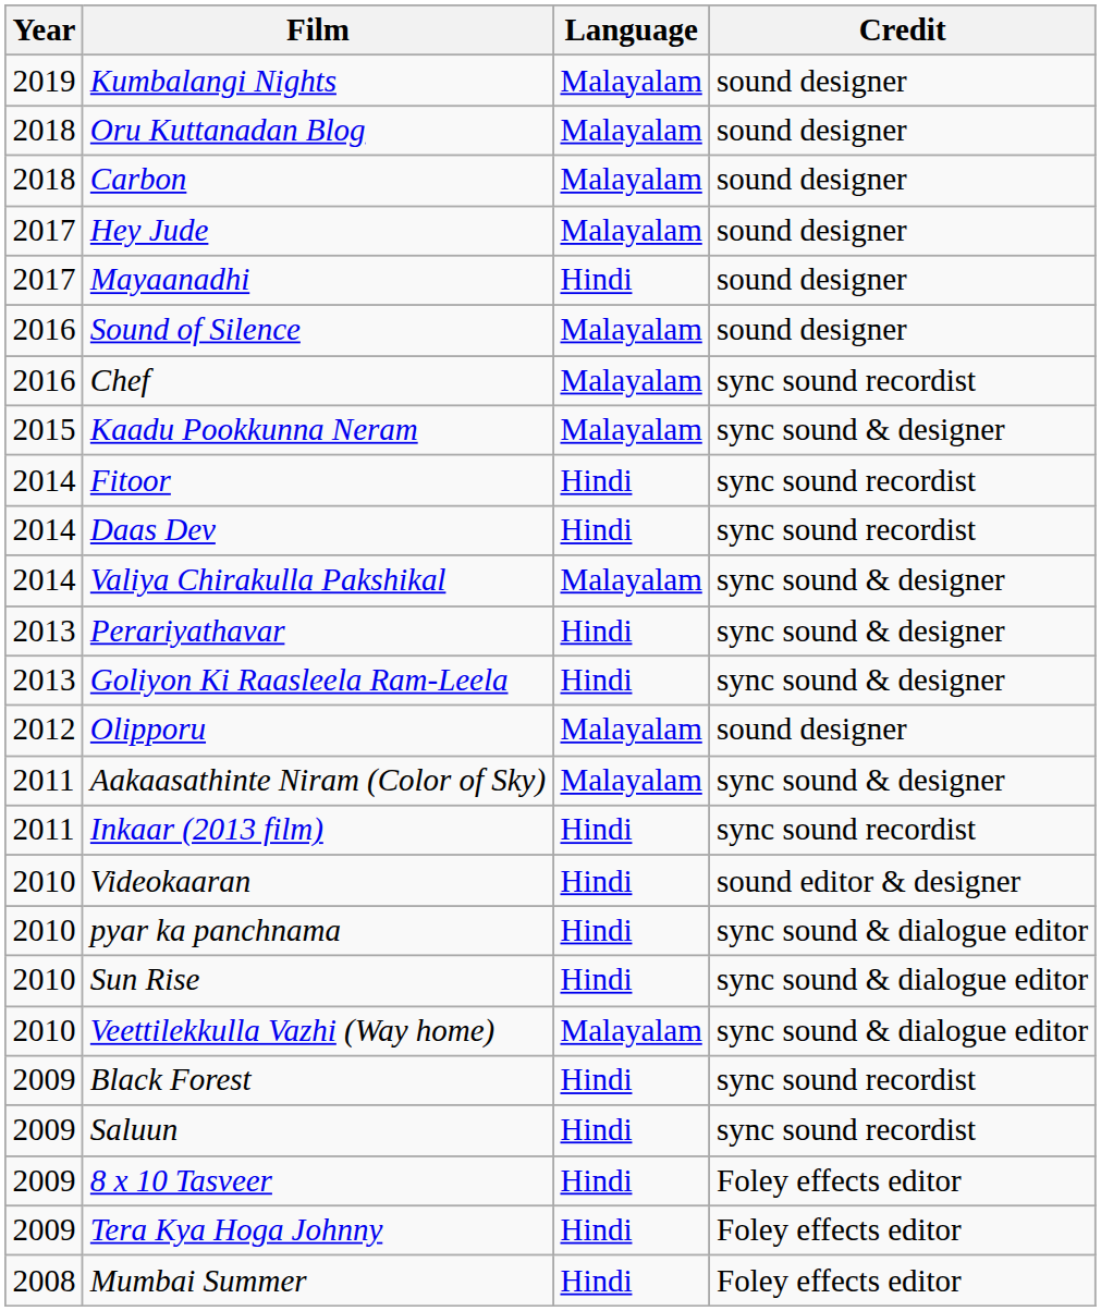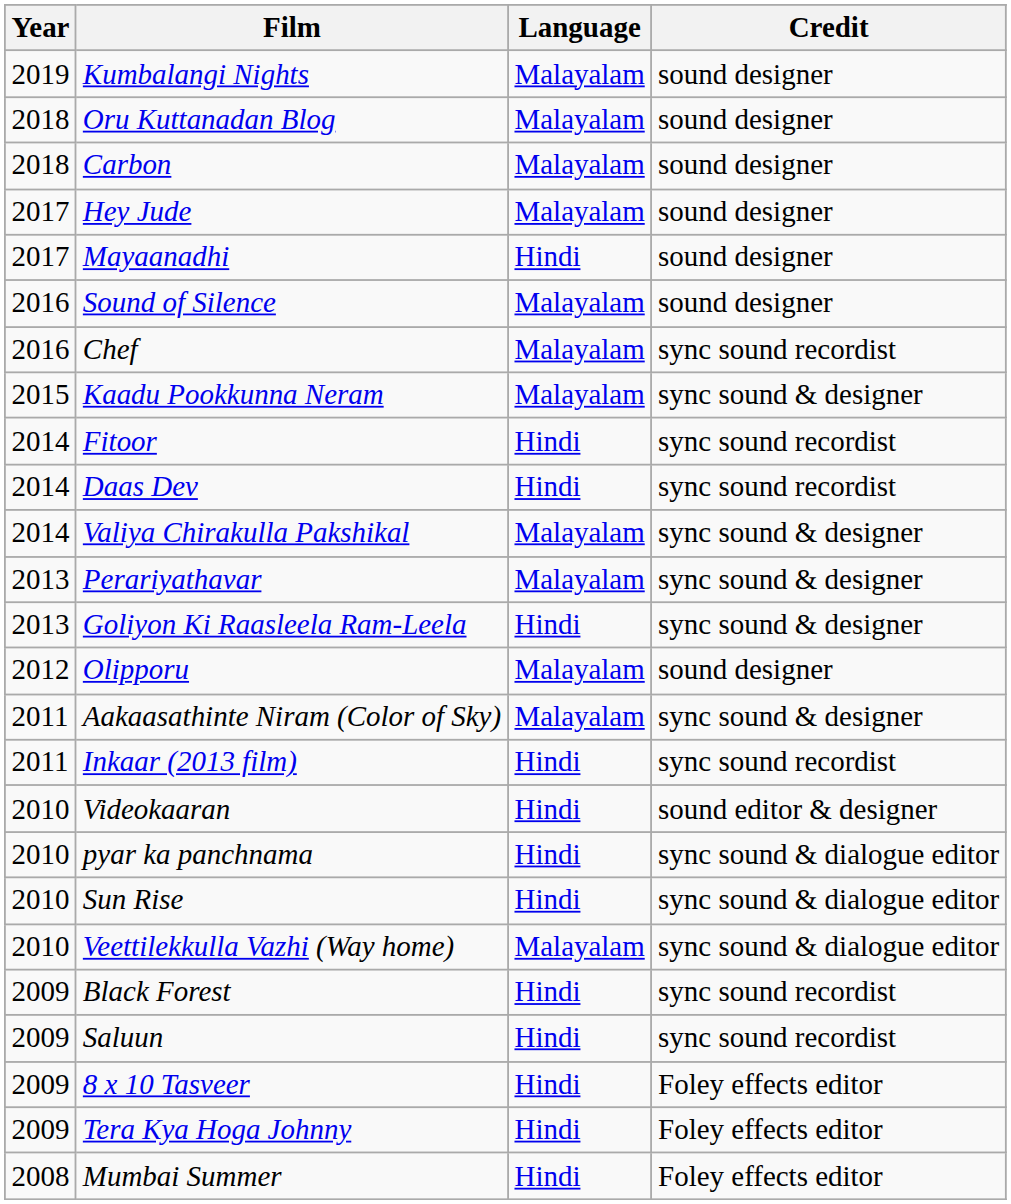Perariyathavar | Language: Hindi -> Malayalam
